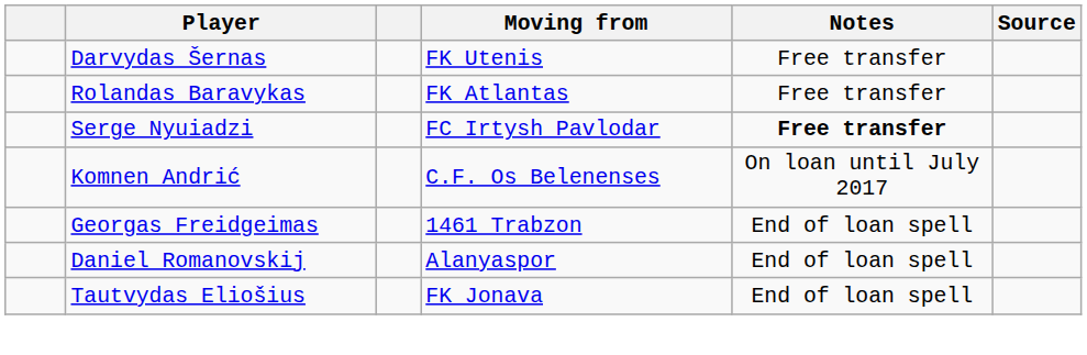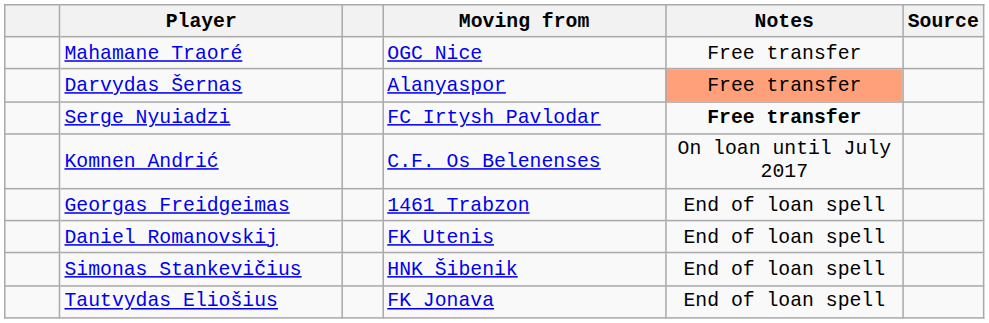+ row: Mahamane Traoré | OGC Nice | Free transfer
Darvydas Šernas | Moving from: FK Utenis -> Alanyaspor
Darvydas Šernas | Notes: no background -> lightsalmon background
- row: Rolandas Baravykas | FK Atlantas | Free transfer
Daniel Romanovskij | Moving from: Alanyaspor -> FK Utenis
+ row: Simonas Stankevičius | HNK Šibenik | End of loan spell
